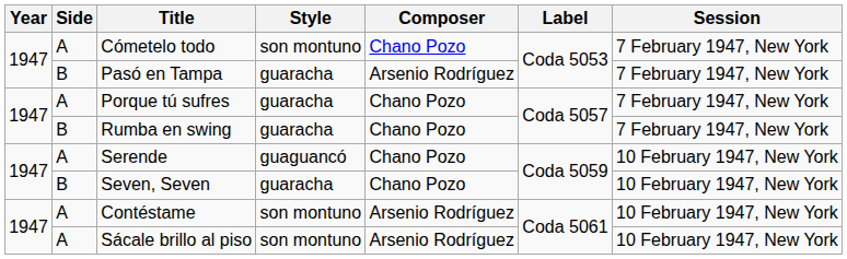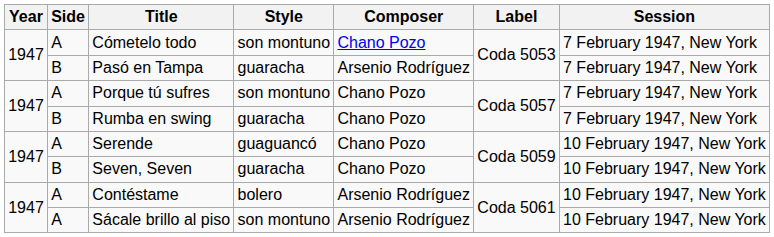Porque tú sufres | Style: guaracha -> son montuno
Contéstame | Style: son montuno -> bolero
